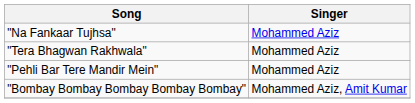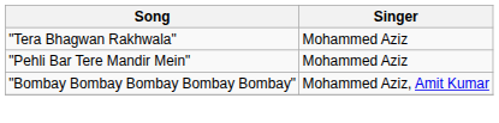- row: "Na Fankaar Tujhsa" | Mohammed Aziz
